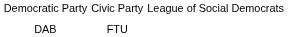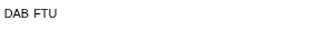- row: Democratic Party | Civic Party | League of Social Democrats
